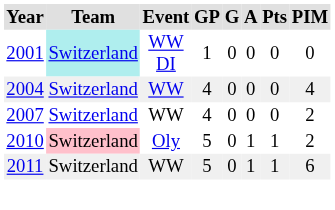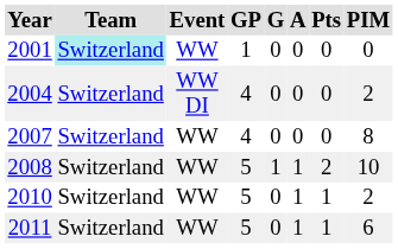2001 | Event: WW DI -> WW
2004 | Event: WW -> WW DI
2004 | PIM: 4 -> 2
2007 | PIM: 2 -> 8
+ row: 2008 | Switzerland | WW | 5 | 1 | 1 | 2 | 10
2010 | Team: pink background -> no background
2010 | Event: Oly -> WW
